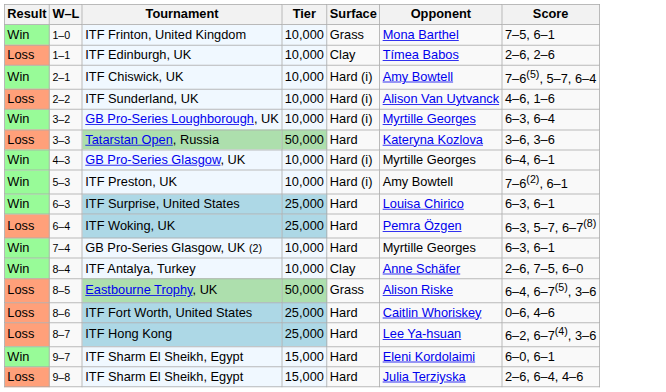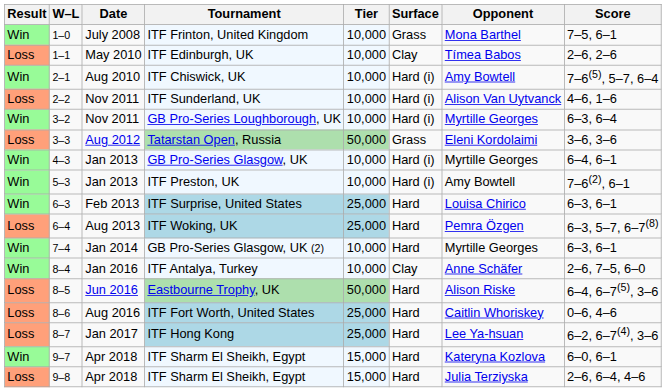+ column: Date | July 2008 | May 2010 | Aug 2010 | Nov 2011 | Nov 2011 | Aug 2012 | Jan 2013 | Jan 2013 | Feb 2013 | Aug 2013 | Jan 2014 | Jan 2016 | Jun 2016 | Aug 2016 | Jan 2017 | Apr 2018 | Apr 2018
Tatarstan Open, Russia | Surface: Hard -> Grass
Tatarstan Open, Russia | Opponent: Kateryna Kozlova -> Eleni Kordolaimi
Eastbourne Trophy, UK | Surface: Grass -> Hard
9–7 / ITF Sharm El Sheikh, Egypt | Opponent: Eleni Kordolaimi -> Kateryna Kozlova
